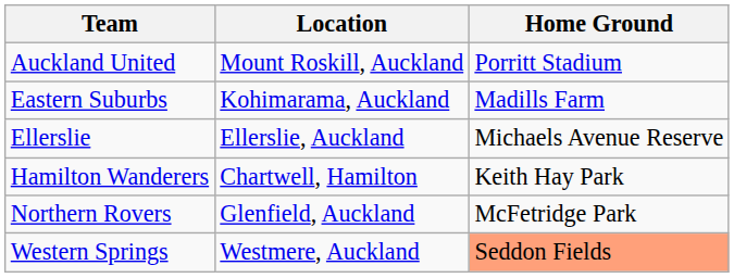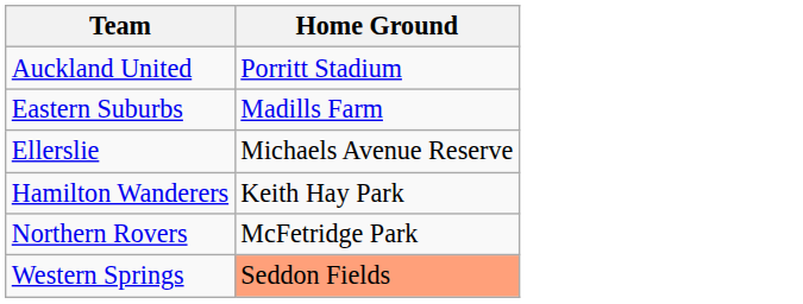- column: Location | Mount Roskill, Auckland | Kohimarama, Auckland | Ellerslie, Auckland | Chartwell, Hamilton | Glenfield, Auckland | Westmere, Auckland
